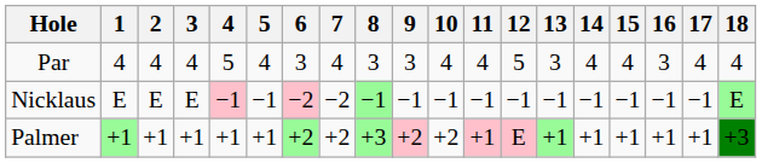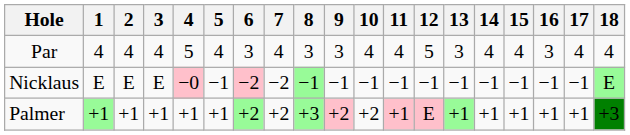Nicklaus | 4: −1 -> −0
